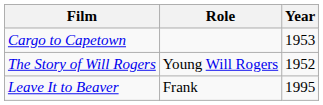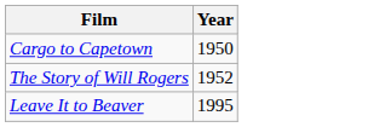- column: Role | Young Will Rogers | Frank
Cargo to Capetown | Year: 1953 -> 1950
